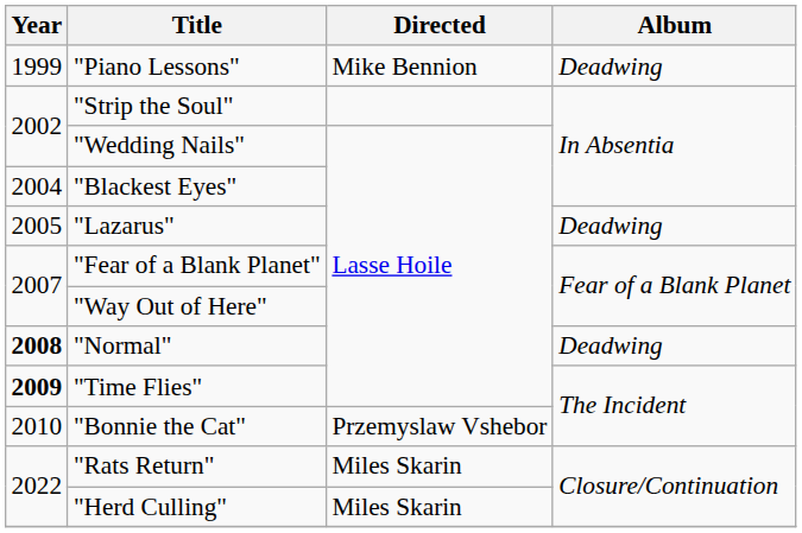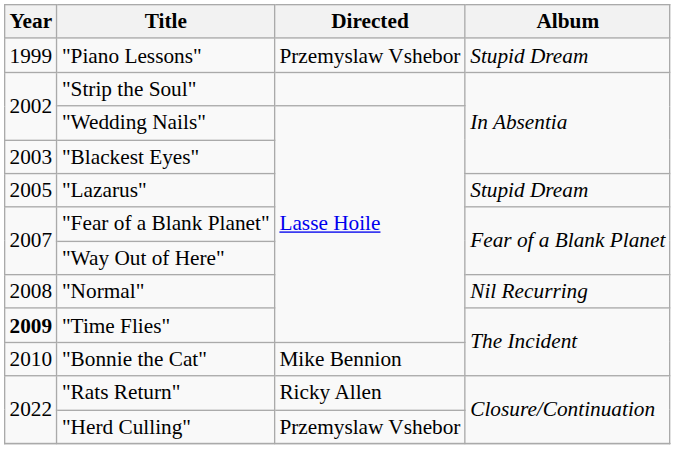"Piano Lessons" | Directed: Mike Bennion -> Przemyslaw Vshebor
"Piano Lessons" | Album: Deadwing -> Stupid Dream
"Blackest Eyes" | Year: 2004 -> 2003
"Lazarus" | Album: Deadwing -> Stupid Dream
"Normal" | Year: bold -> normal
"Normal" | Album: Deadwing -> Nil Recurring
"Bonnie the Cat" | Directed: Przemyslaw Vshebor -> Mike Bennion
"Rats Return" | Directed: Miles Skarin -> Ricky Allen
"Herd Culling" | Directed: Miles Skarin -> Przemyslaw Vshebor
